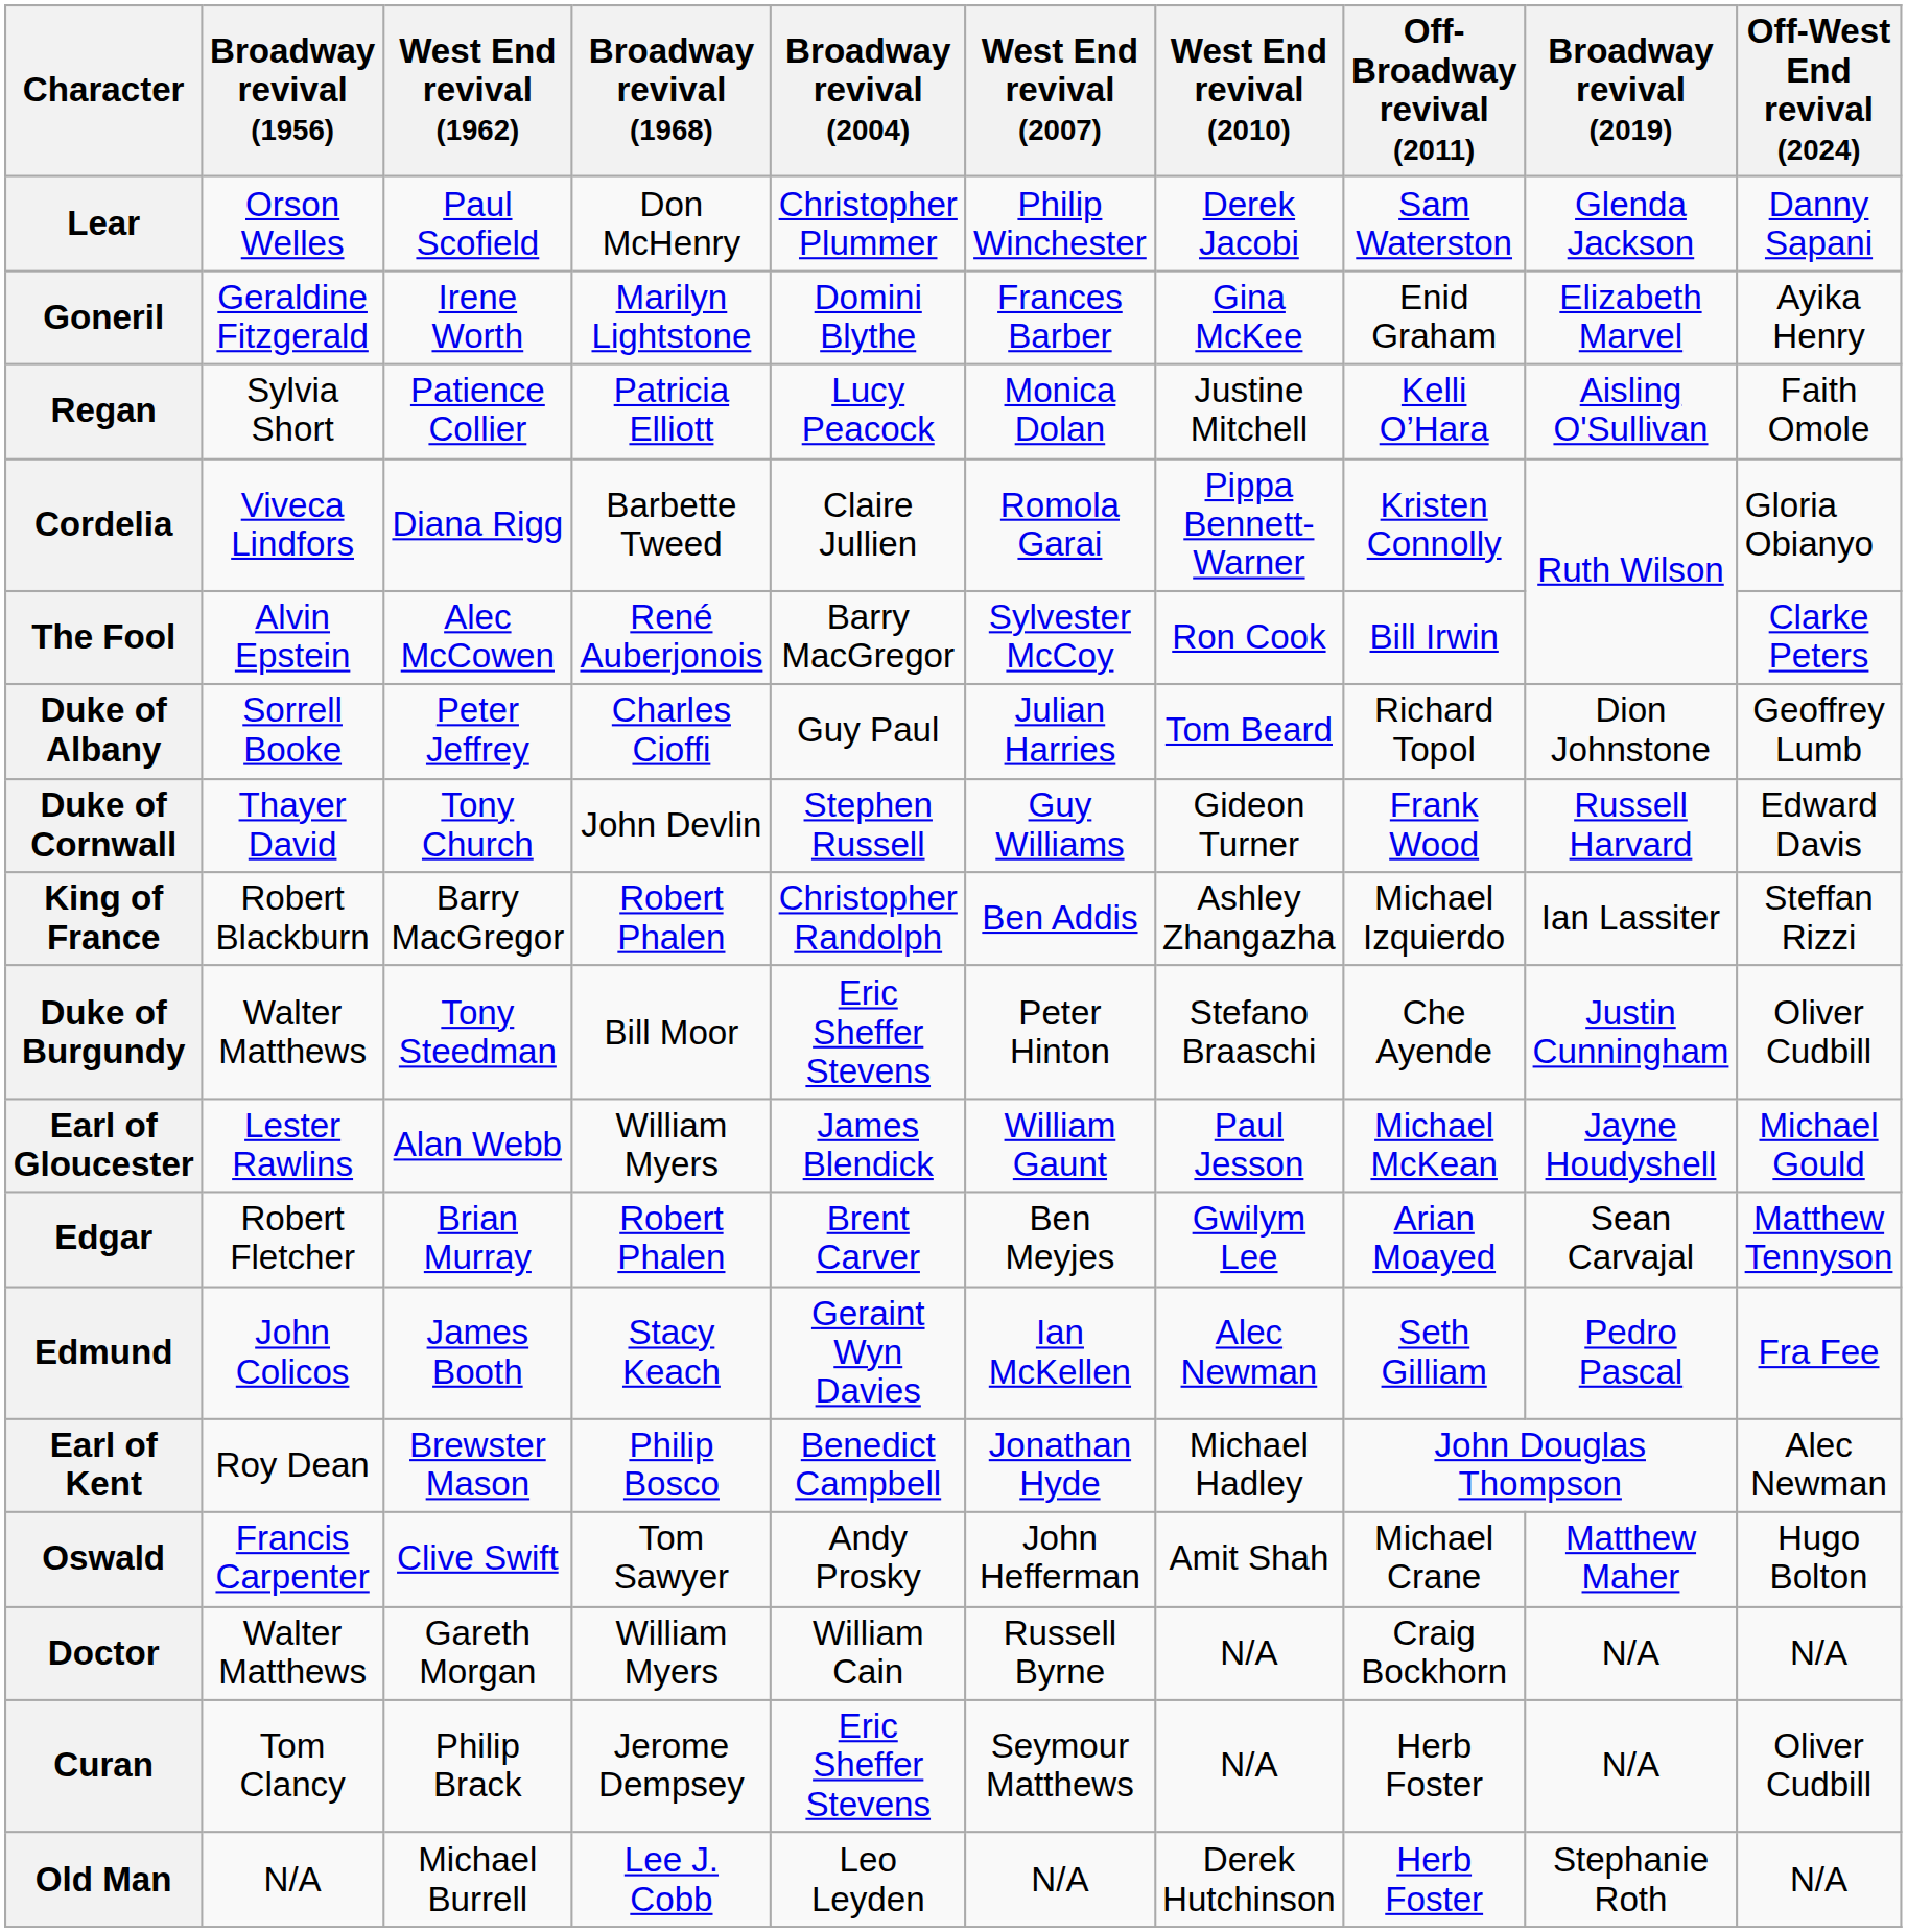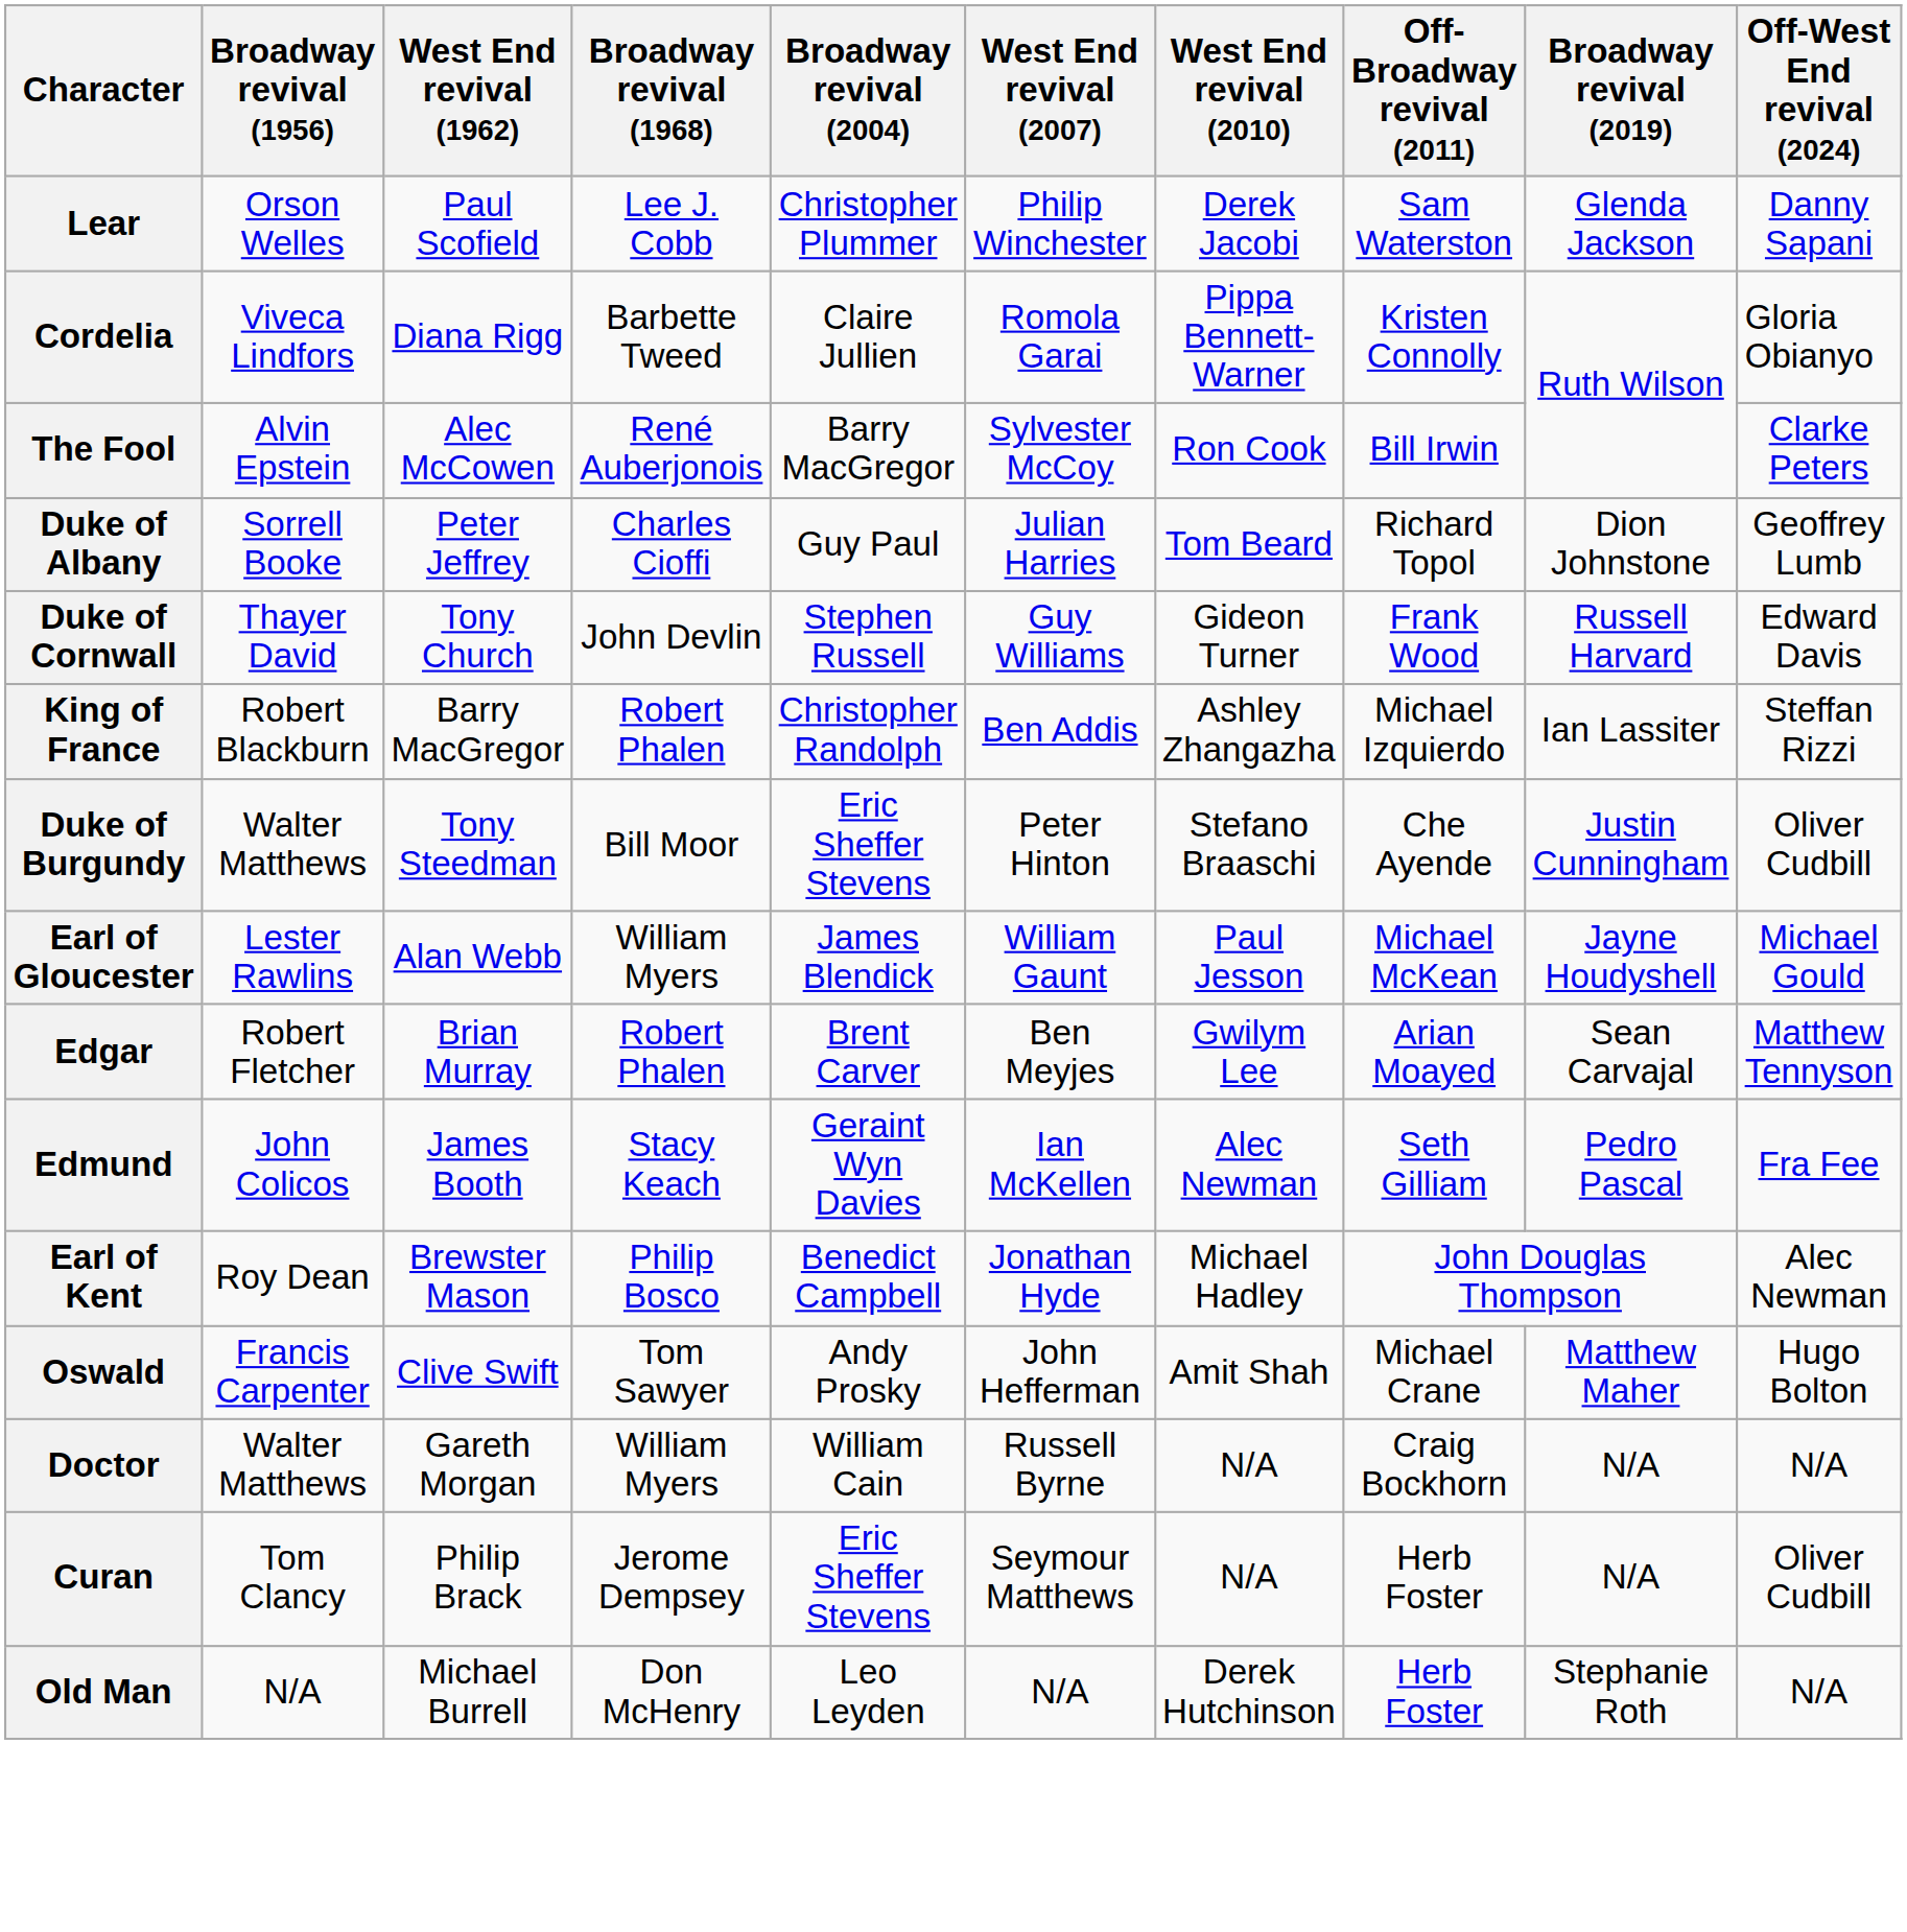Lear | Broadway revival (1968): Don McHenry -> Lee J. Cobb
- row: Goneril | Geraldine Fitzgerald | Irene Worth | Marilyn Lightstone | Domini Blythe | Frances Barber | Gina McKee | Enid Graham | Elizabeth Marvel | Ayika Henry
- row: Regan | Sylvia Short | Patience Collier | Patricia Elliott | Lucy Peacock | Monica Dolan | Justine Mitchell | Kelli O’Hara | Aisling O'Sullivan | Faith Omole
Old Man | Broadway revival (1968): Lee J. Cobb -> Don McHenry
